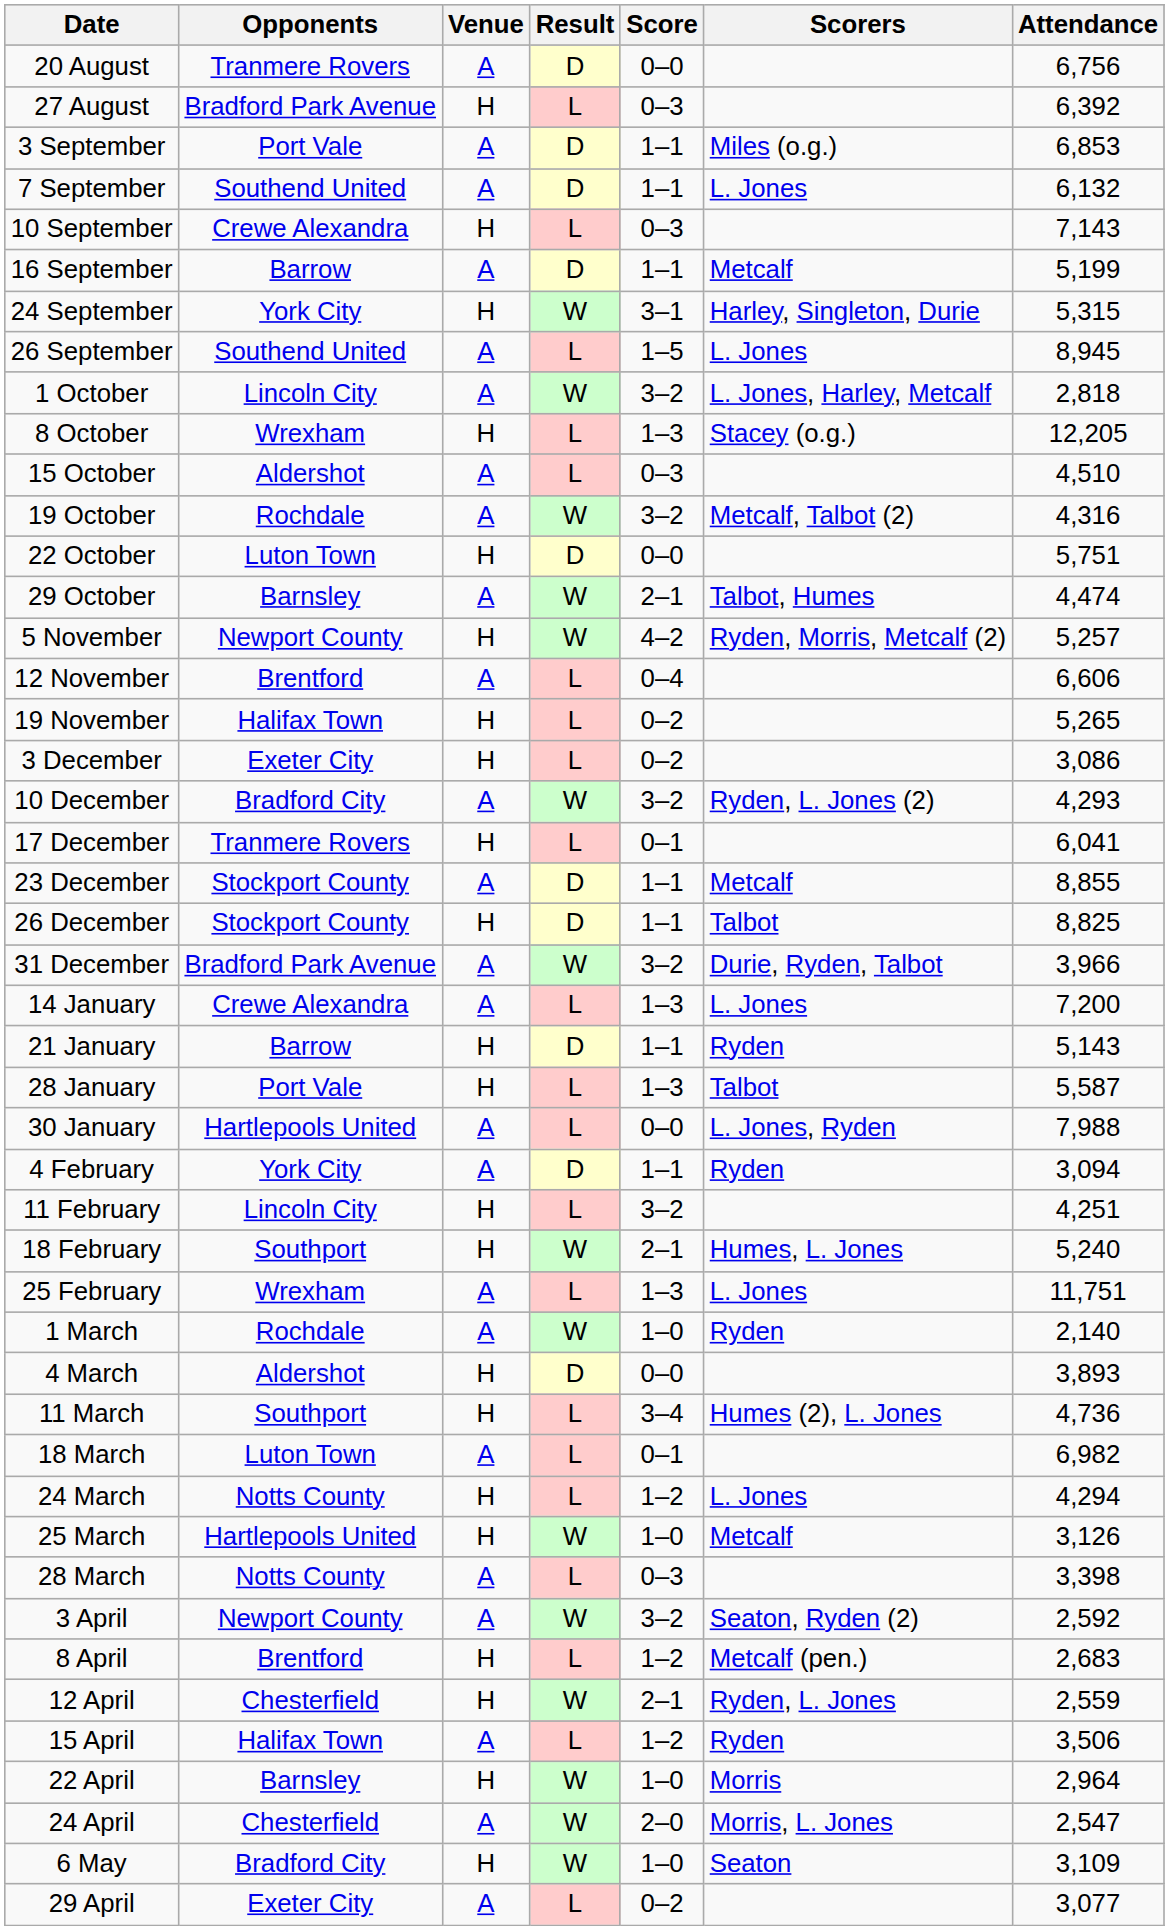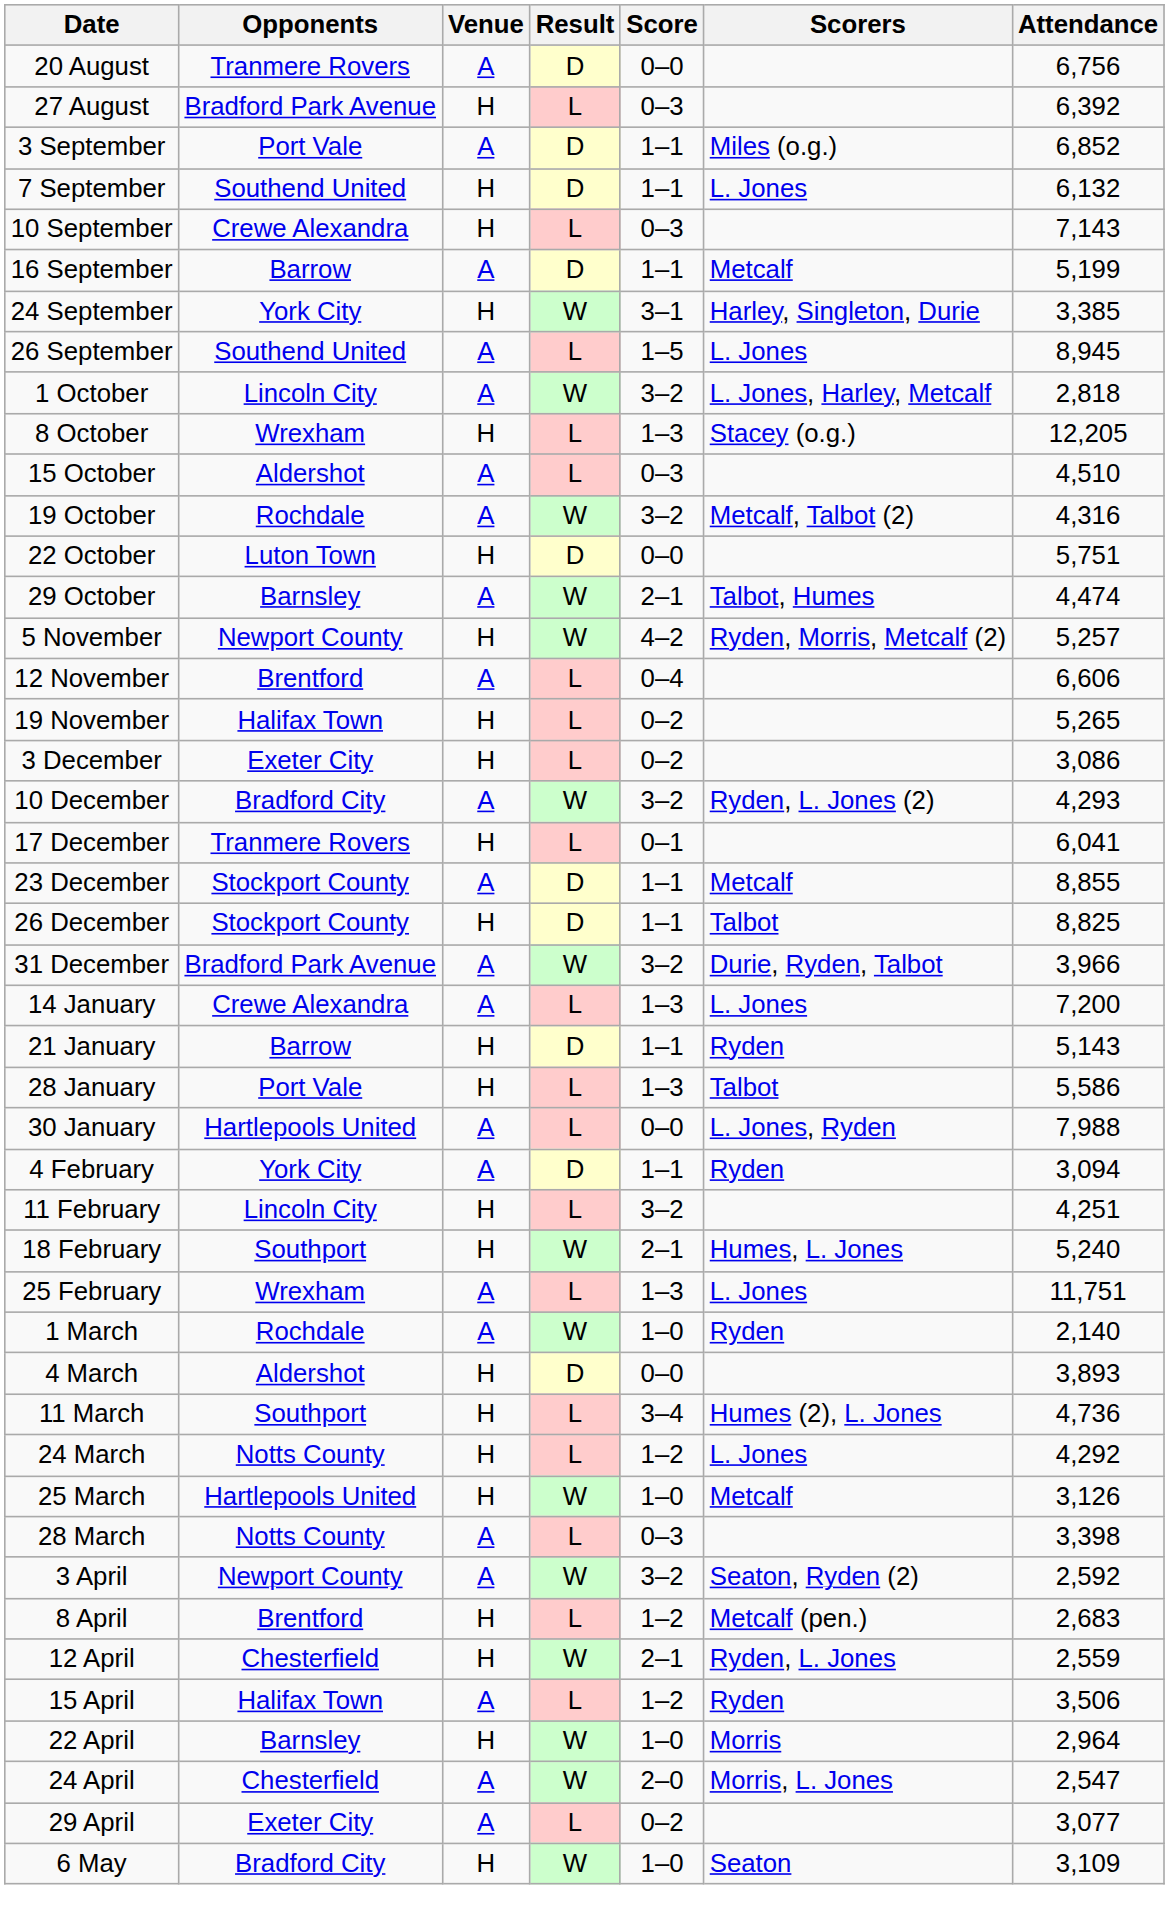3 September | Attendance: 6,853 -> 6,852
7 September | Venue: A -> H
24 September | Attendance: 5,315 -> 3,385
28 January | Attendance: 5,587 -> 5,586
- row: 18 March | Luton Town | A | L | 0–1 | 6,982
24 March | Attendance: 4,294 -> 4,292
rows swapped: 29 April <-> 6 May
